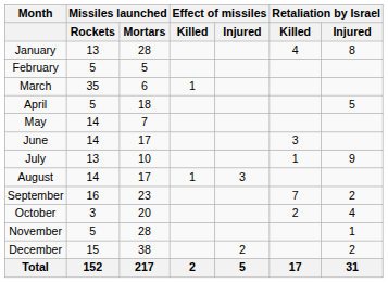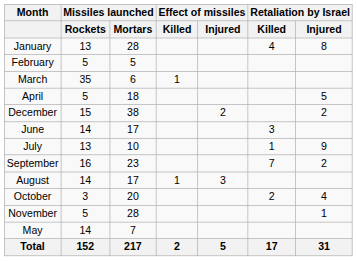rows swapped: May <-> December
rows swapped: August <-> September
